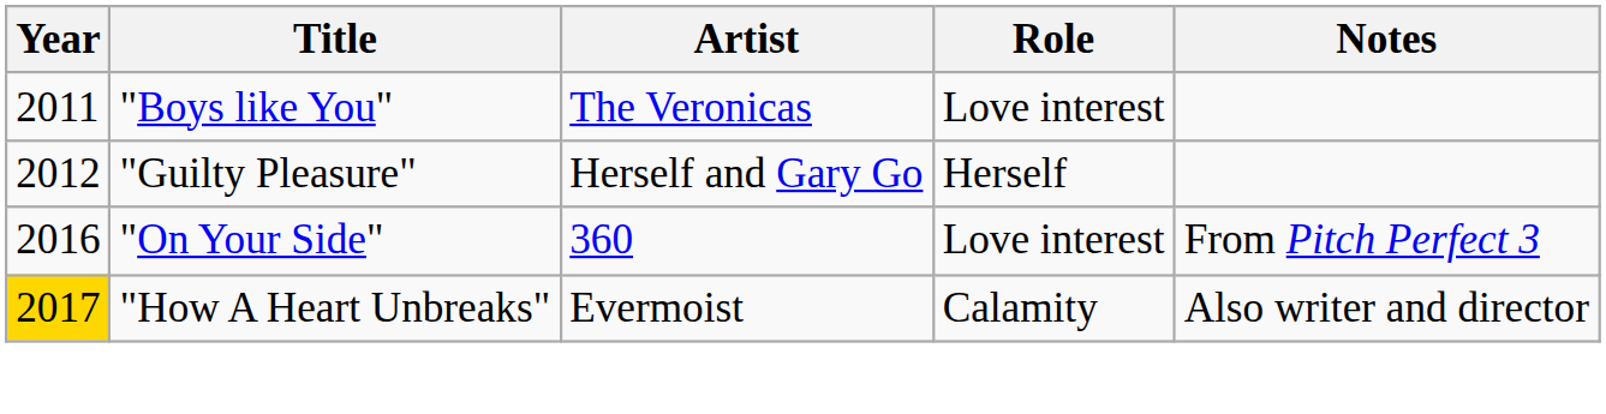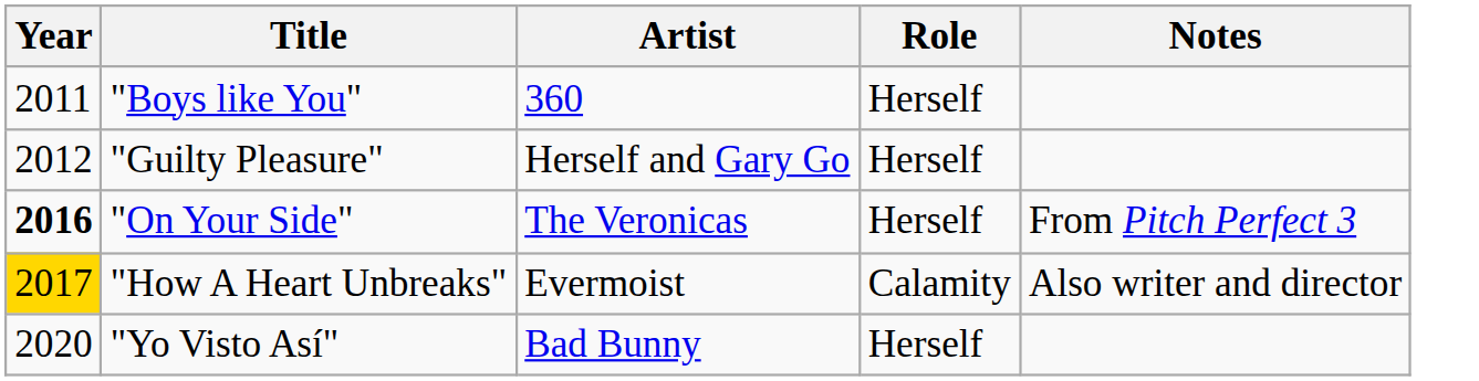"Boys like You" | Artist: The Veronicas -> 360
"Boys like You" | Role: Love interest -> Herself
"On Your Side" | Year: normal -> bold
"On Your Side" | Artist: 360 -> The Veronicas
"On Your Side" | Role: Love interest -> Herself
+ row: 2020 | "Yo Visto Así" | Bad Bunny | Herself
